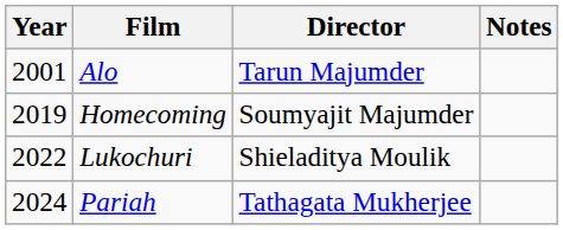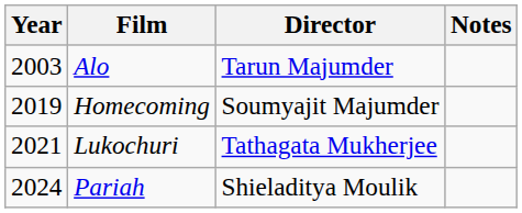Alo | Year: 2001 -> 2003
Lukochuri | Year: 2022 -> 2021
Lukochuri | Director: Shieladitya Moulik -> Tathagata Mukherjee
Pariah | Director: Tathagata Mukherjee -> Shieladitya Moulik
